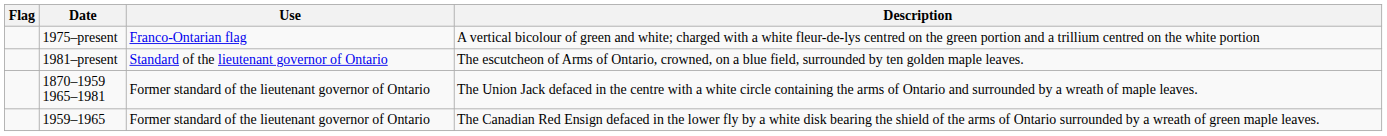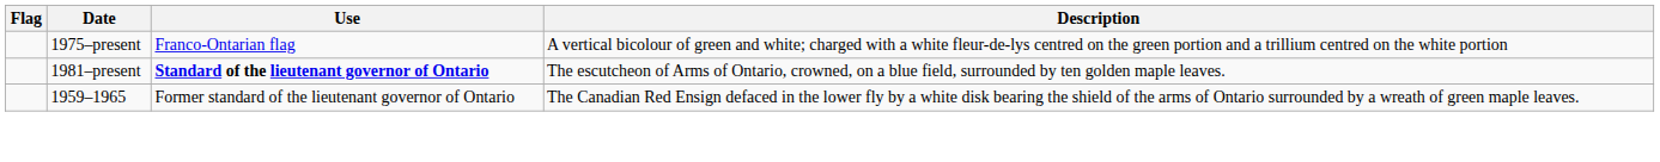1981–present | Use: normal -> bold
- row: 1870–1959 1965–1981 | Former standard of the lieutenant governor of Ontario | The Union Jack defaced in the centre with a white circle containing the arms of Ontario and surrounded by a wreath of maple leaves.
